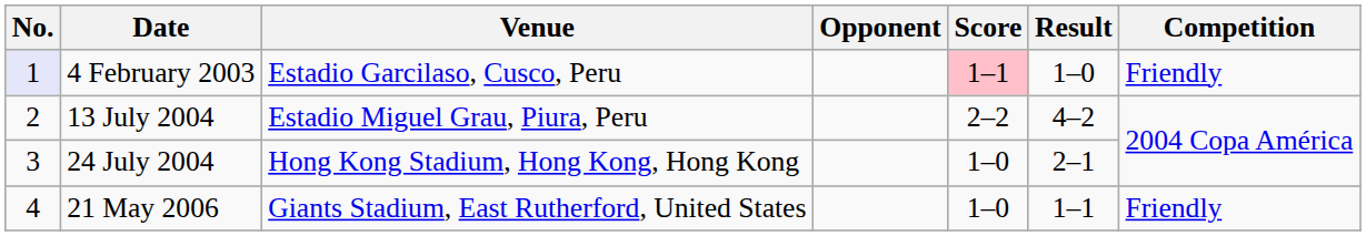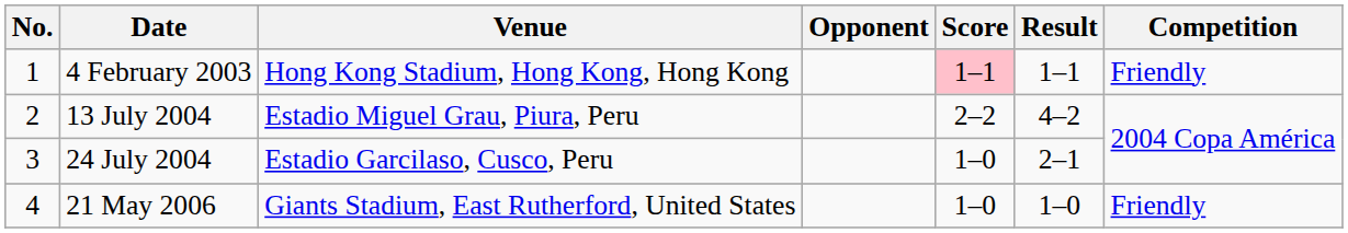4 February 2003 | No.: lavender background -> no background
4 February 2003 | Venue: Estadio Garcilaso, Cusco, Peru -> Hong Kong Stadium, Hong Kong, Hong Kong
4 February 2003 | Result: 1–0 -> 1–1
24 July 2004 | Venue: Hong Kong Stadium, Hong Kong, Hong Kong -> Estadio Garcilaso, Cusco, Peru
21 May 2006 | Result: 1–1 -> 1–0
